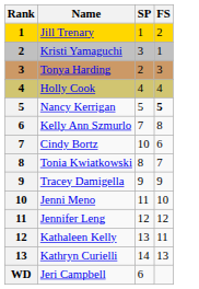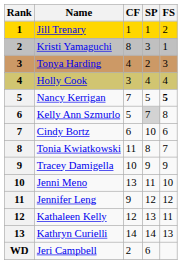+ column: CF | 1 | 8 | 4 | 3 | 7 | 5 | 6 | 11 | 10 | 13 | 9 | 12 | 14 | 2
Kelly Ann Szmurlo | SP: no background -> lightgrey background
